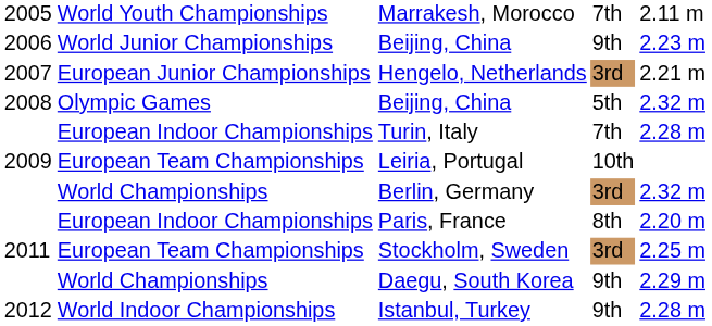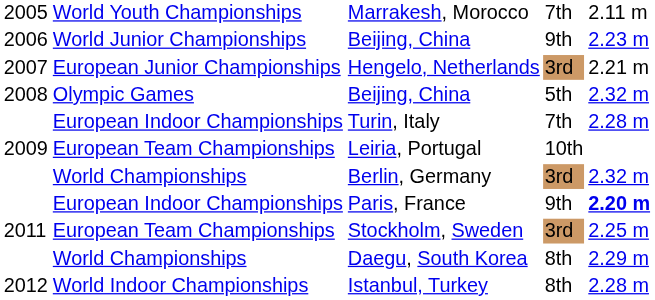Paris, France | column 4: 8th -> 9th
Paris, France | column 5: normal -> bold
Daegu, South Korea | column 4: 9th -> 8th
Istanbul, Turkey | column 4: 9th -> 8th
